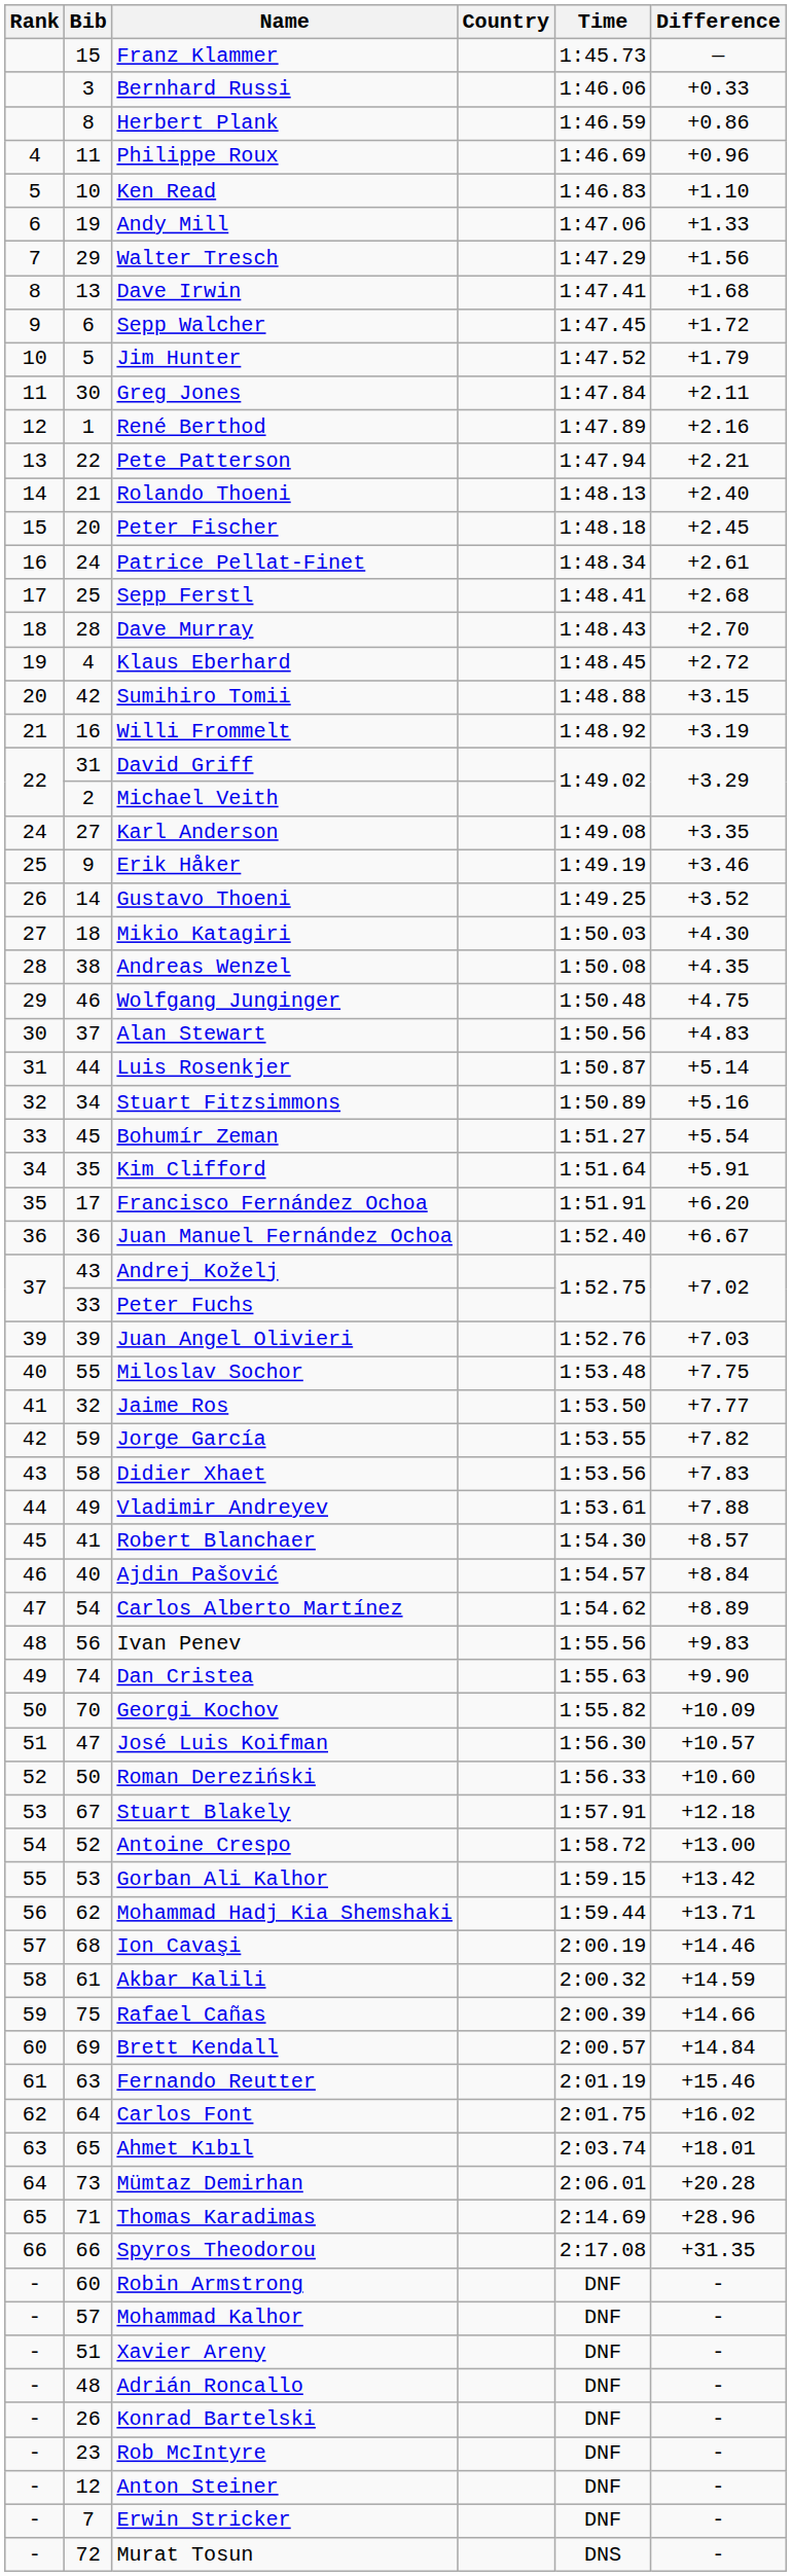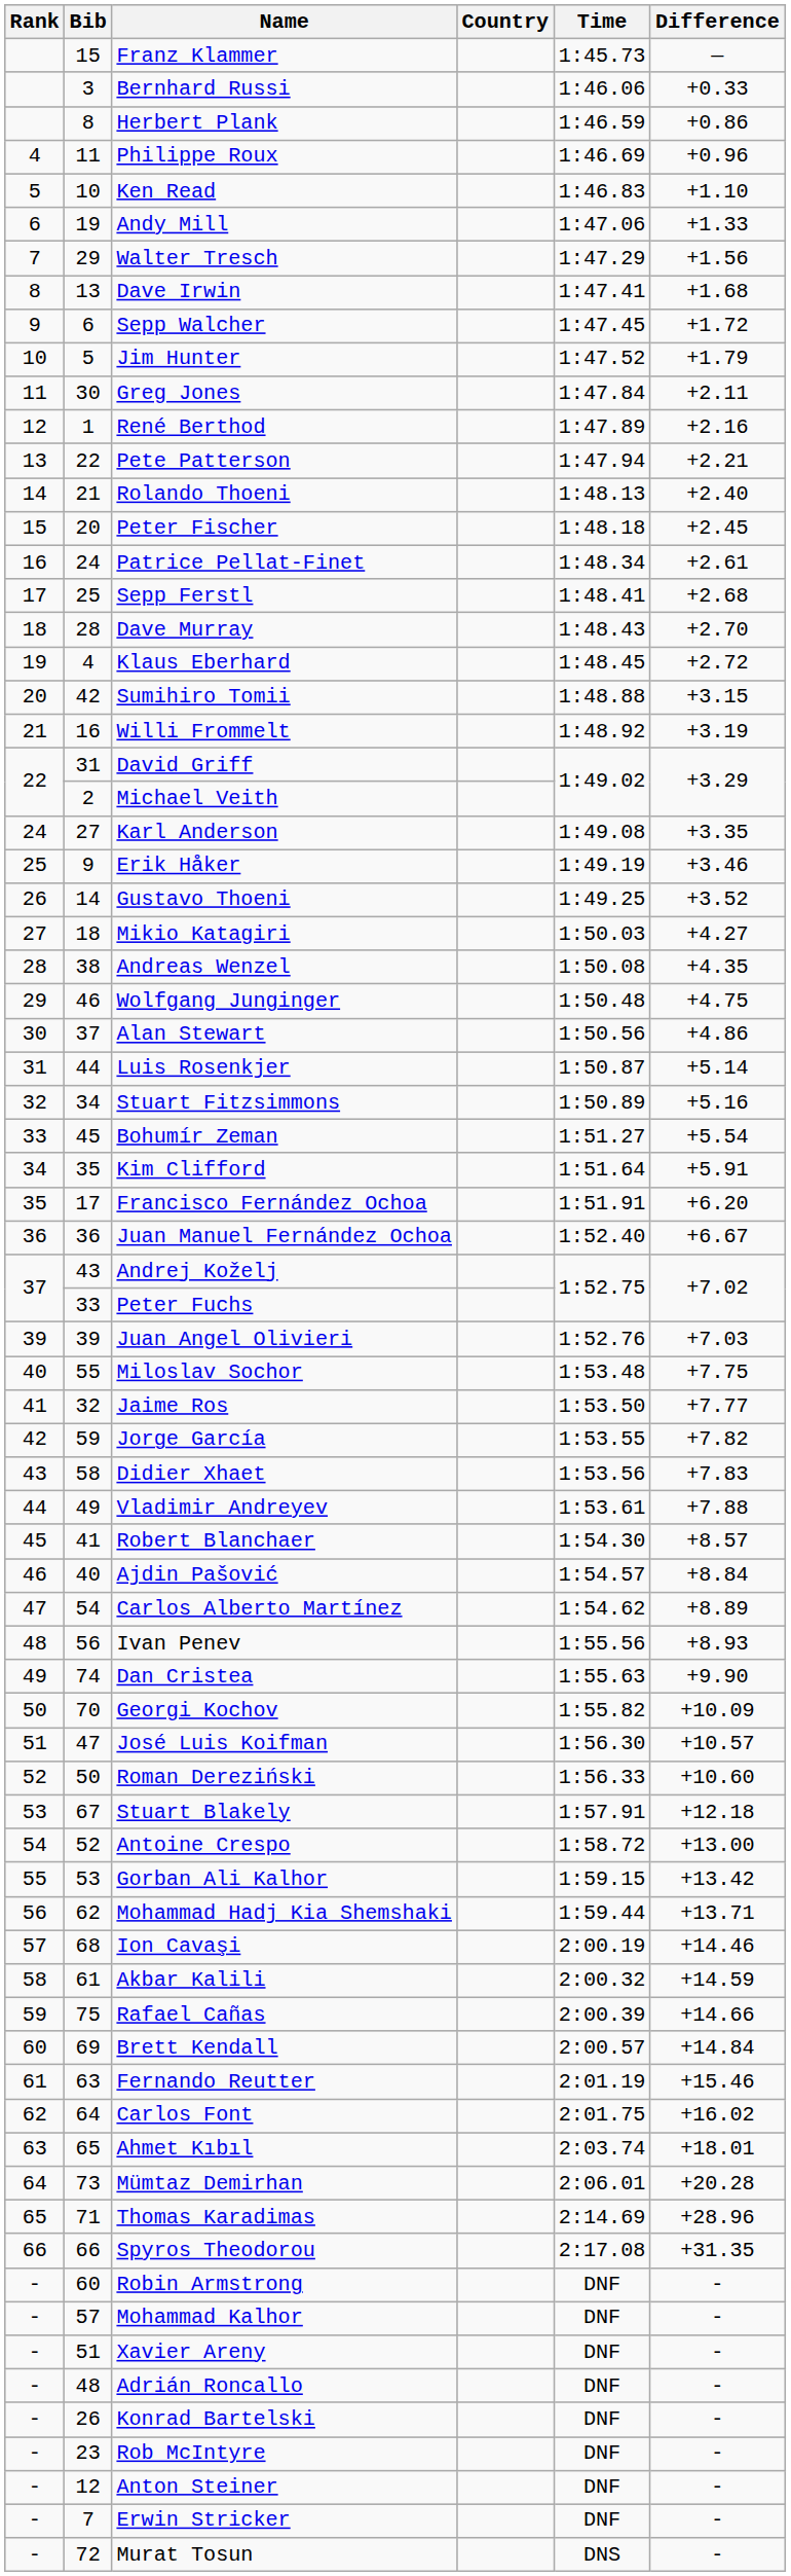Mikio Katagiri | Difference: +4.30 -> +4.27
Alan Stewart | Difference: +4.83 -> +4.86
Ivan Penev | Difference: +9.83 -> +8.93
